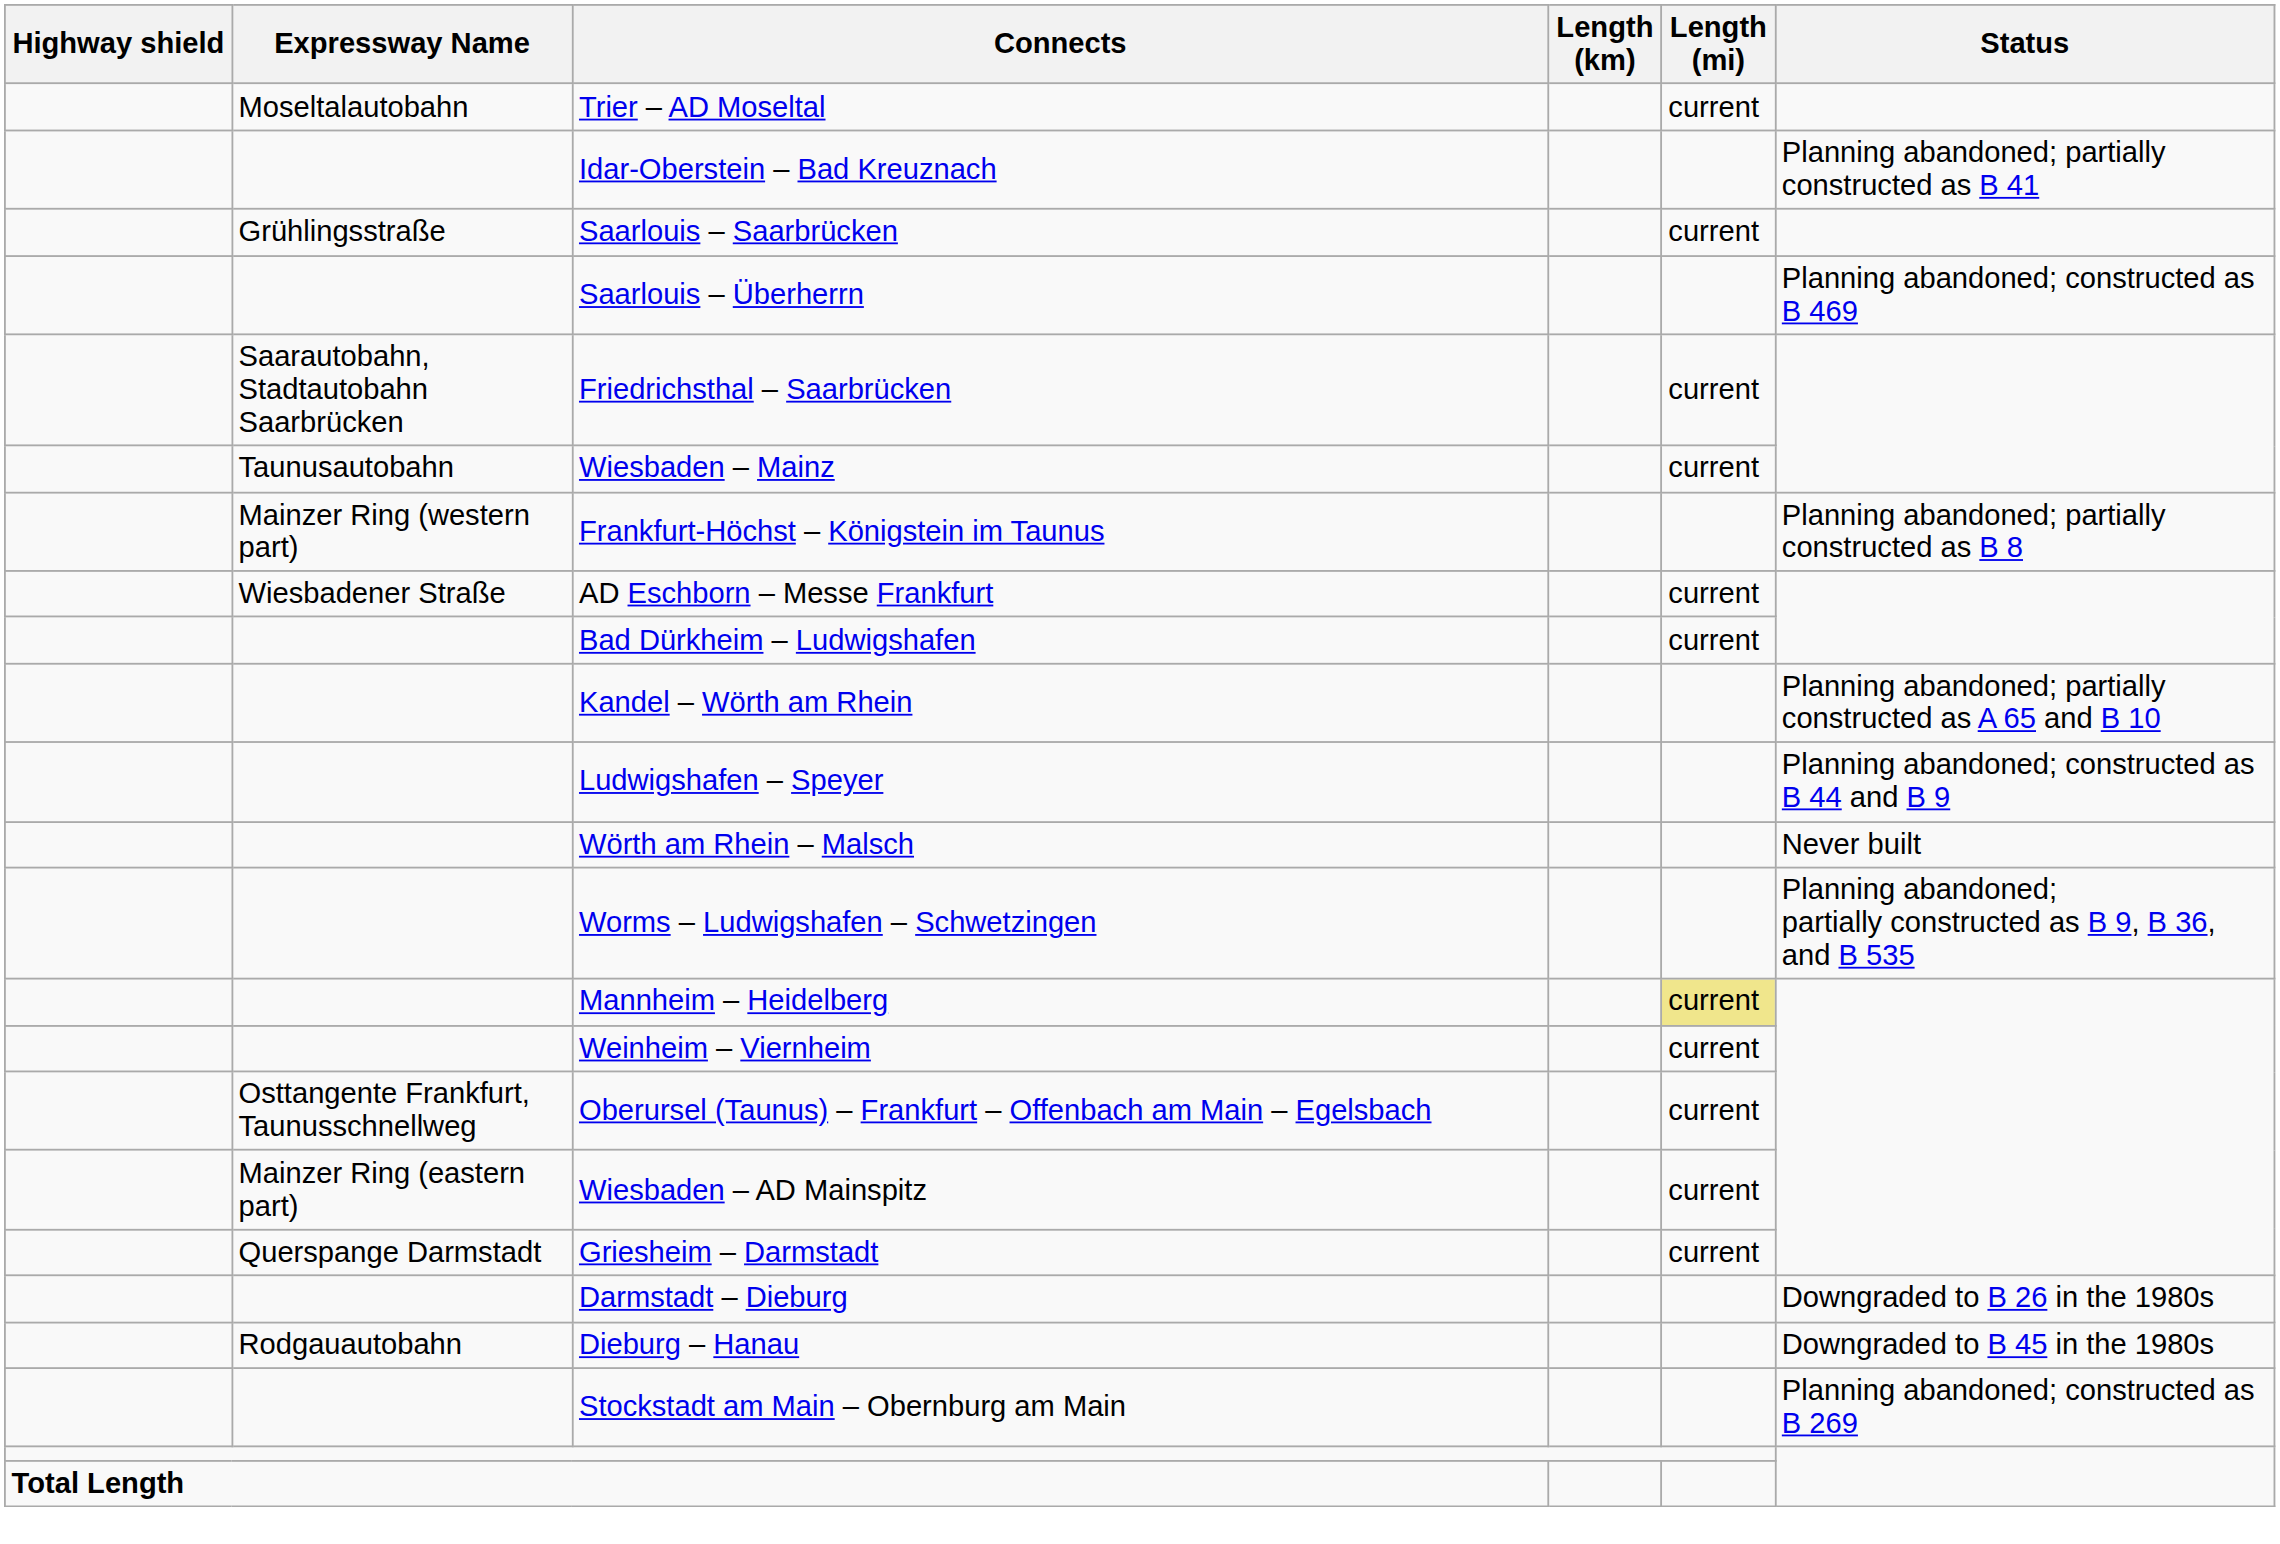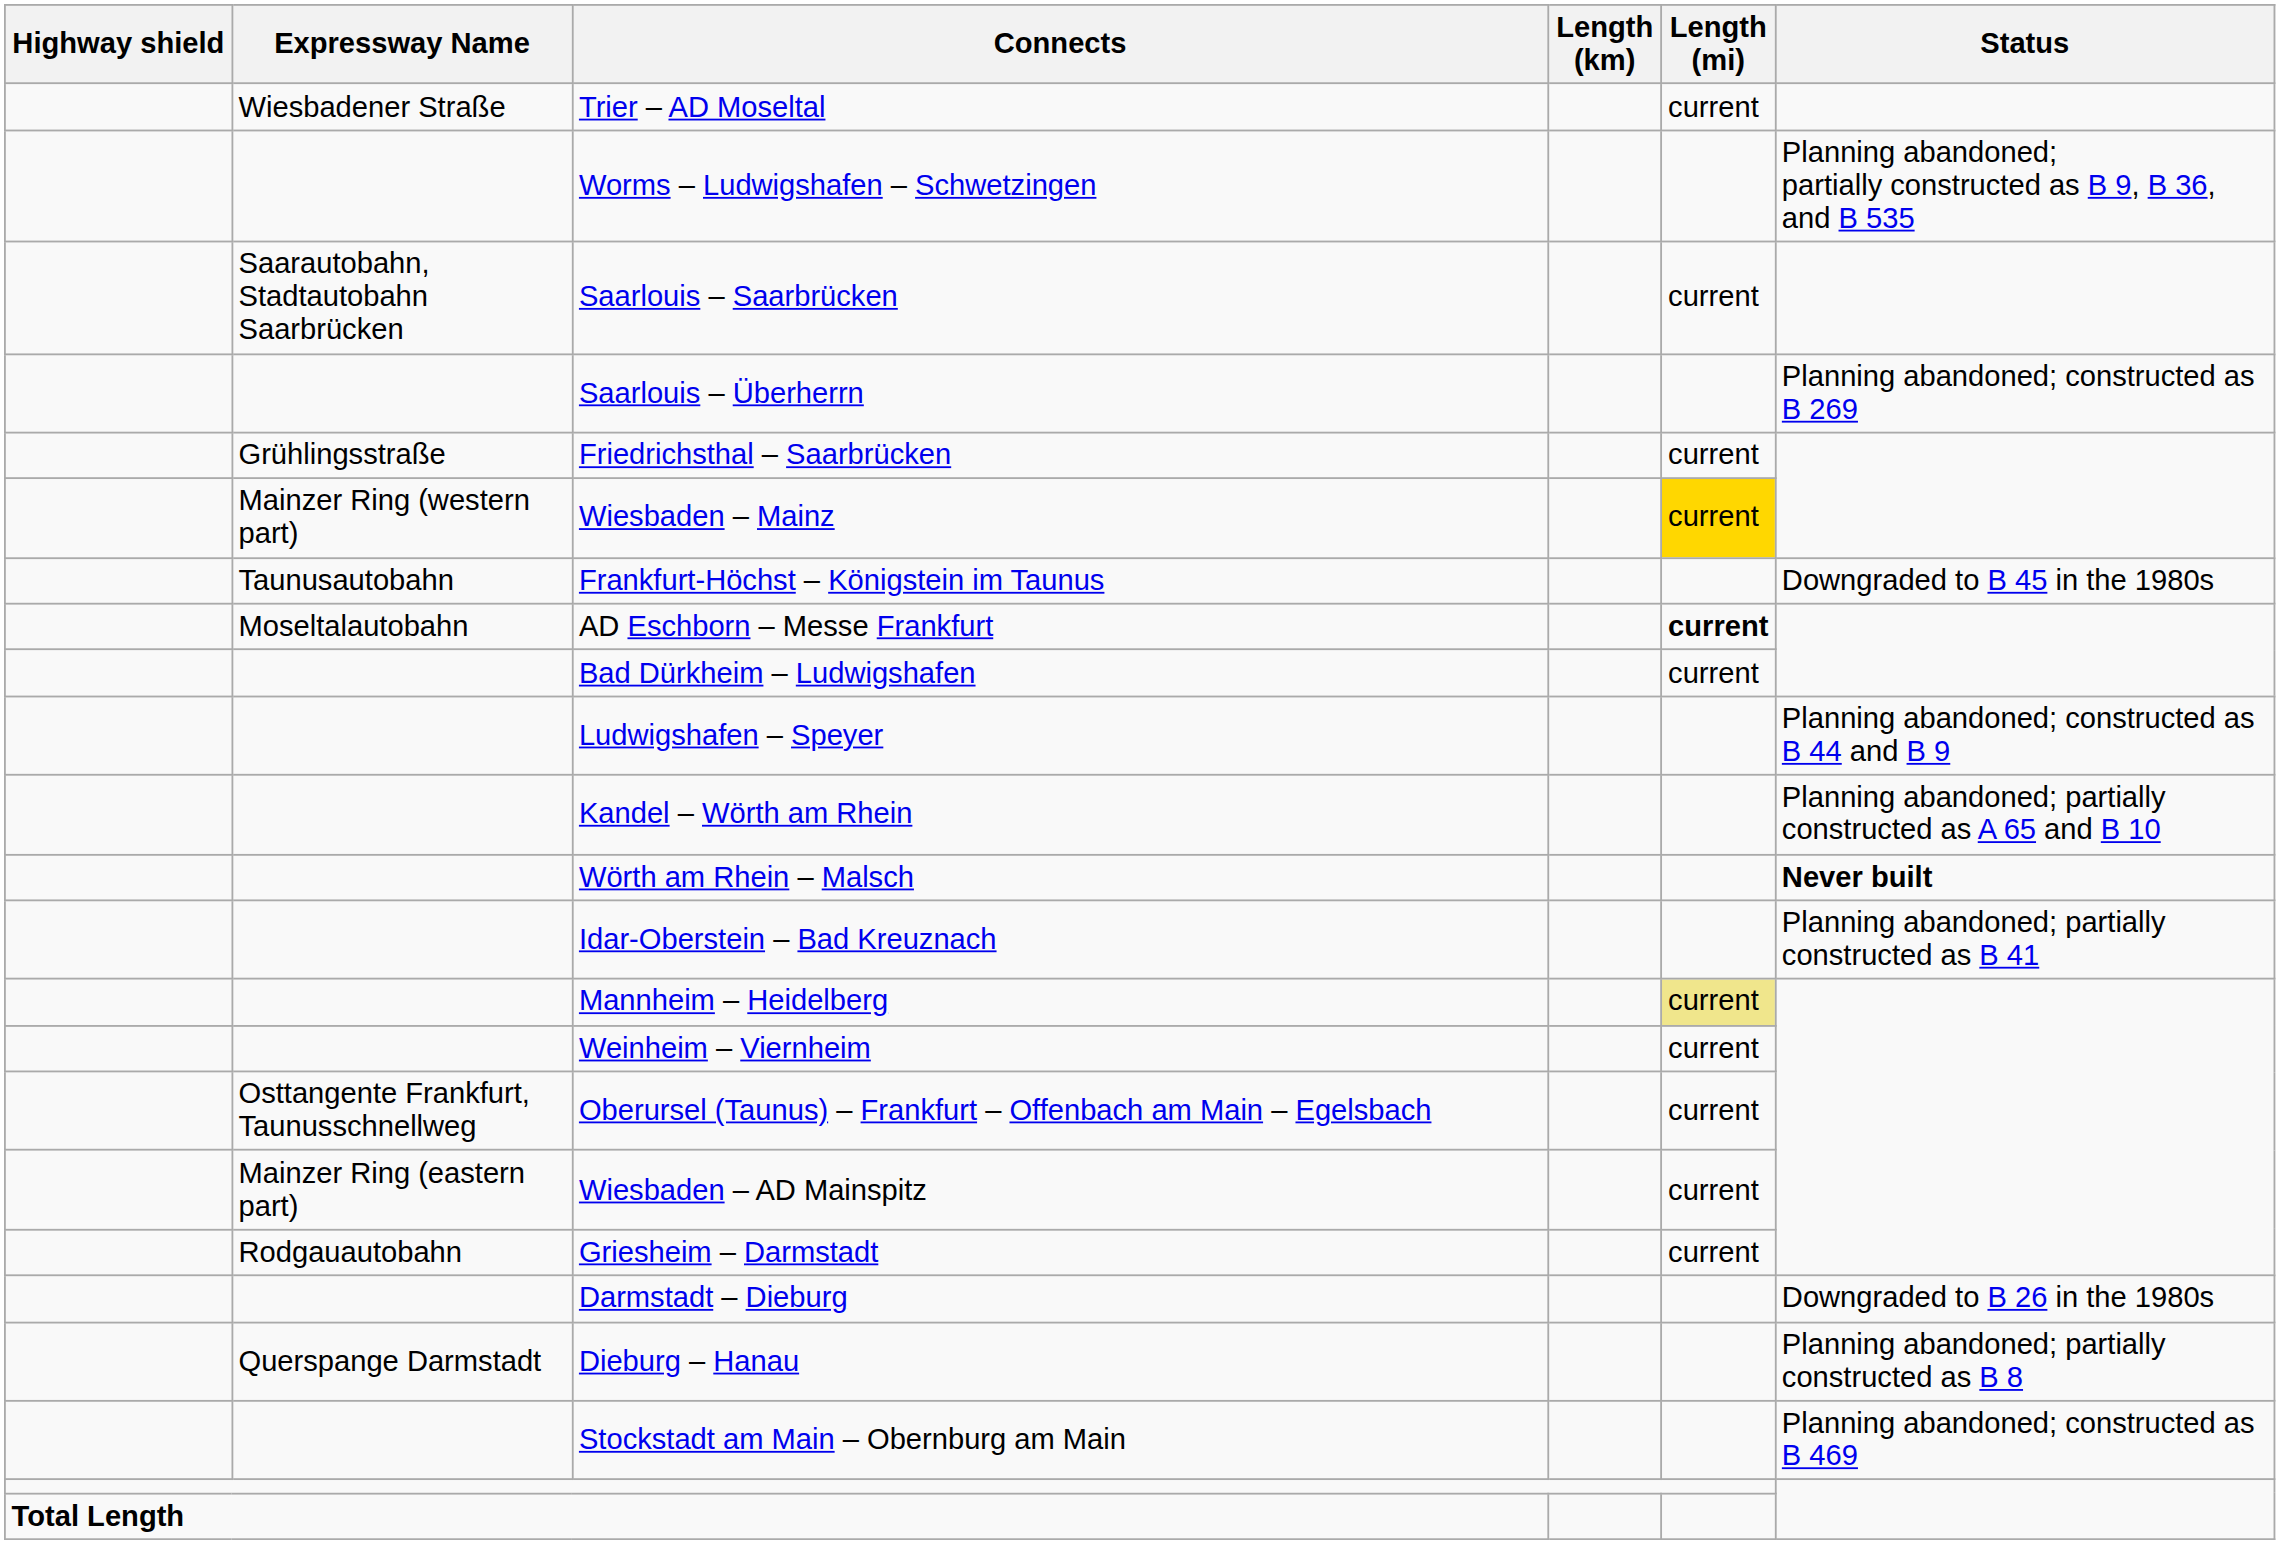Trier – AD Moseltal | Expressway Name: Moseltalautobahn -> Wiesbadener Straße
rows swapped: Idar-Oberstein – Bad Kreuznach <-> Worms – Ludwigshafen – Schwetzingen
Saarlouis – Saarbrücken | Expressway Name: Grühlingsstraße -> Saarautobahn, Stadtautobahn Saarbrücken
Saarlouis – Überherrn | Status: Planning abandoned; constructed as B 469 -> Planning abandoned; constructed as B 269
Friedrichsthal – Saarbrücken | Expressway Name: Saarautobahn, Stadtautobahn Saarbrücken -> Grühlingsstraße
Wiesbaden – Mainz | Expressway Name: Taunusautobahn -> Mainzer Ring (western part)
Wiesbaden – Mainz | Length (mi): no background -> gold background
Frankfurt-Höchst – Königstein im Taunus | Expressway Name: Mainzer Ring (western part) -> Taunusautobahn
Frankfurt-Höchst – Königstein im Taunus | Status: Planning abandoned; partially constructed as B 8 -> Downgraded to B 45 in the 1980s
AD Eschborn – Messe Frankfurt | Expressway Name: Wiesbadener Straße -> Moseltalautobahn
AD Eschborn – Messe Frankfurt | Length (mi): normal -> bold
rows swapped: Kandel – Wörth am Rhein <-> Ludwigshafen – Speyer
Wörth am Rhein – Malsch | Status: normal -> bold
Griesheim – Darmstadt | Expressway Name: Querspange Darmstadt -> Rodgauautobahn
Dieburg – Hanau | Expressway Name: Rodgauautobahn -> Querspange Darmstadt
Dieburg – Hanau | Status: Downgraded to B 45 in the 1980s -> Planning abandoned; partially constructed as B 8
Stockstadt am Main – Obernburg am Main | Status: Planning abandoned; constructed as B 269 -> Planning abandoned; constructed as B 469
